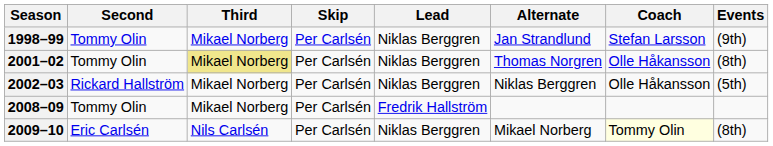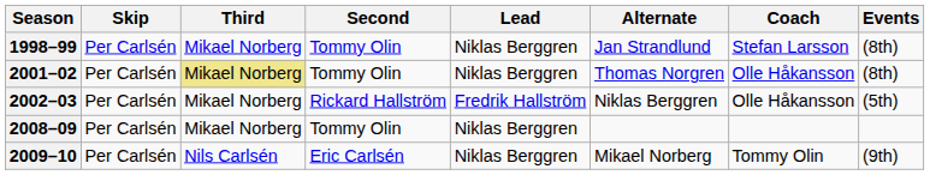columns swapped: Skip <-> Second
1998–99 | Events: (9th) -> (8th)
2002–03 | Lead: Niklas Berggren -> Fredrik Hallström
2008–09 | Lead: Fredrik Hallström -> Niklas Berggren
2009–10 | Coach: lightyellow background -> no background
2009–10 | Events: (8th) -> (9th)
